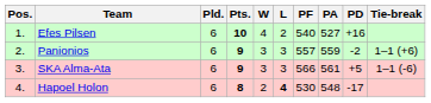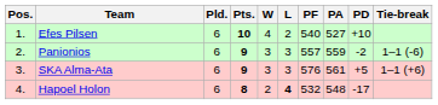Efes Pilsen | PD: +16 -> +10
Panionios | Tie-break: 1–1 (+6) -> 1–1 (-6)
SKA Alma-Ata | PF: 566 -> 576
SKA Alma-Ata | Tie-break: 1–1 (-6) -> 1–1 (+6)
Hapoel Holon | PF: 530 -> 532
